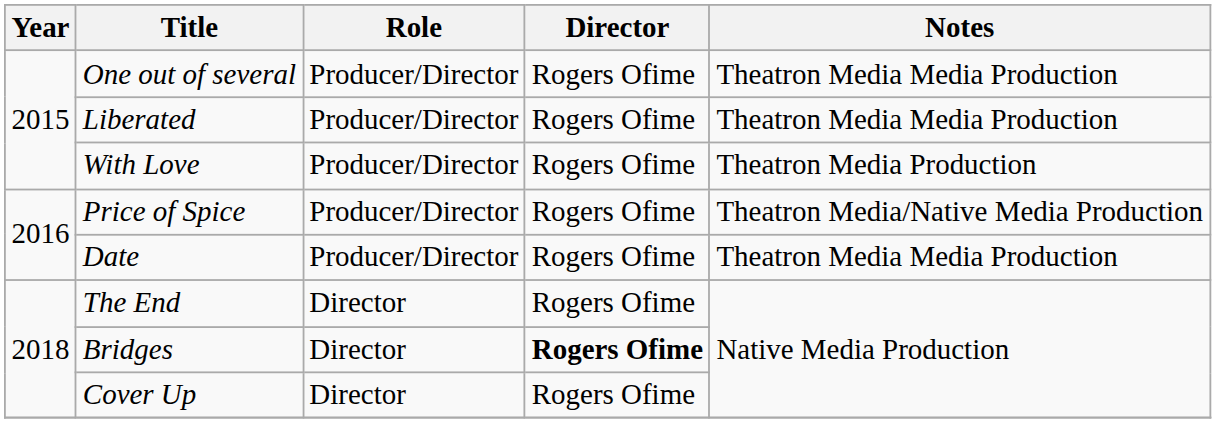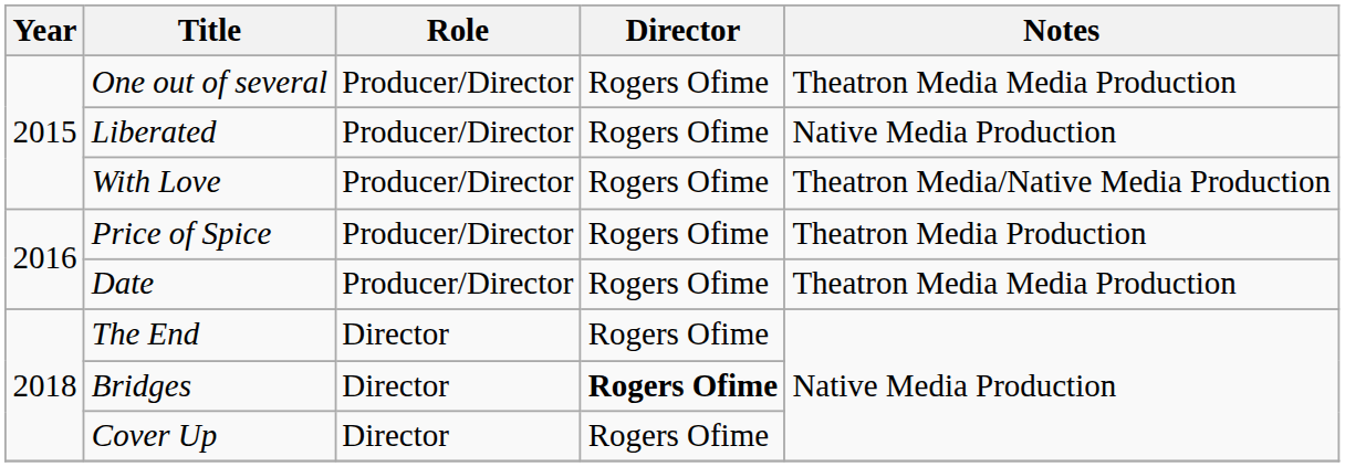Liberated | Notes: Theatron Media Media Production -> Native Media Production
With Love | Notes: Theatron Media Production -> Theatron Media/Native Media Production
Price of Spice | Notes: Theatron Media/Native Media Production -> Theatron Media Production
